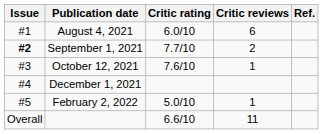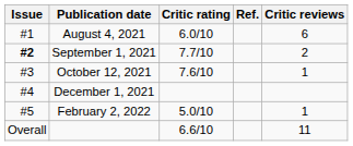columns swapped: Critic reviews <-> Ref.
